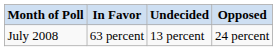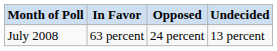columns swapped: Opposed <-> Undecided
